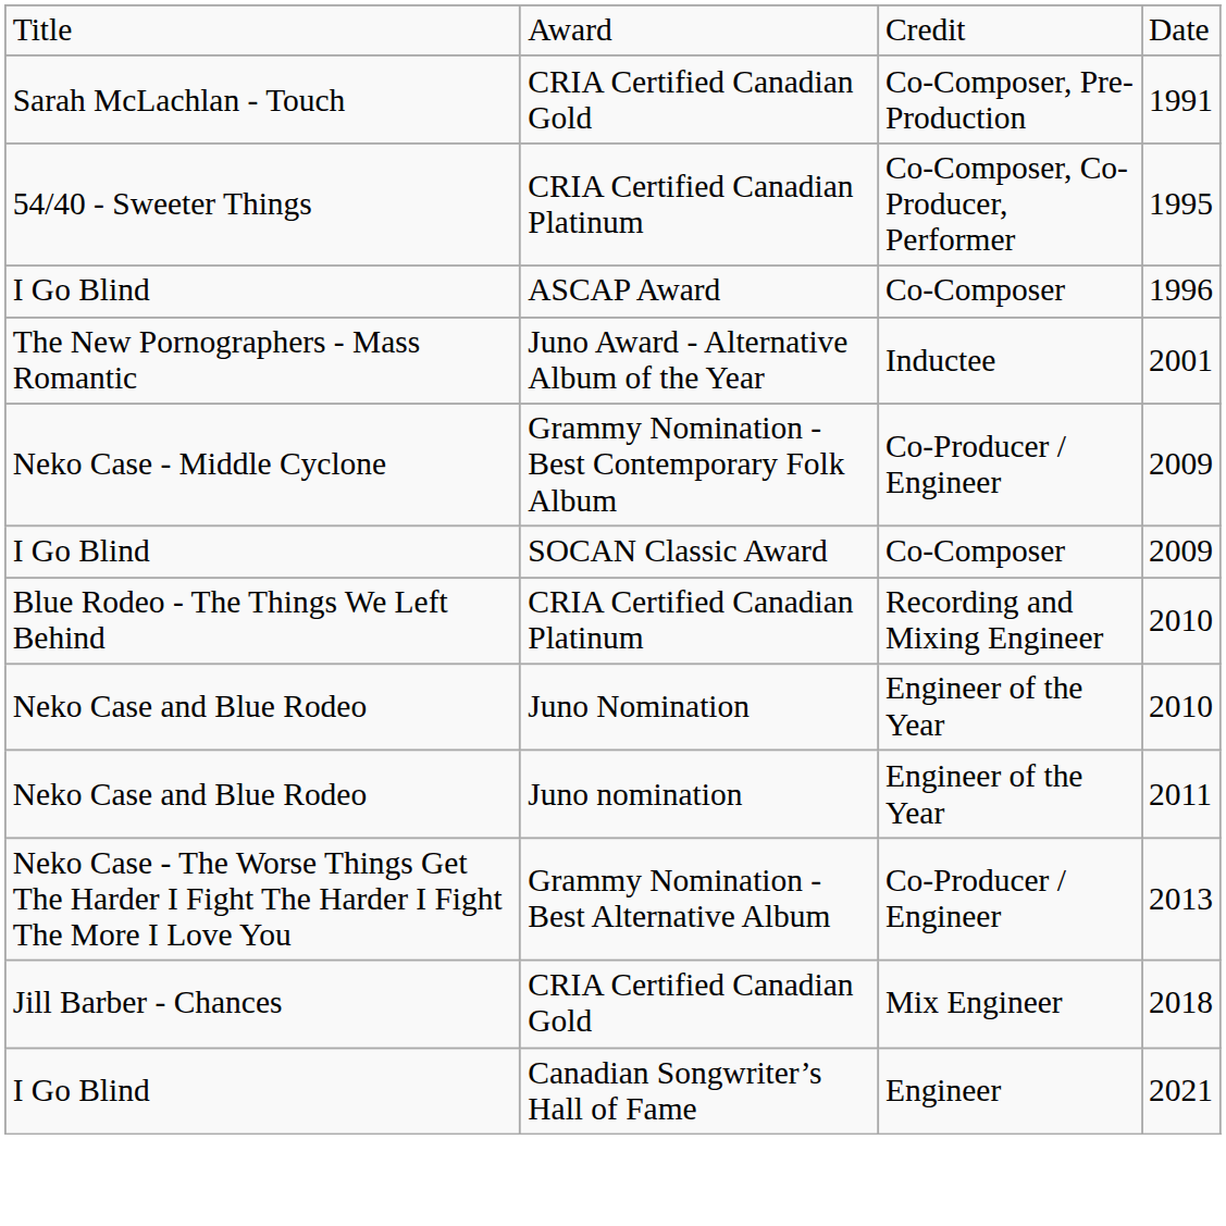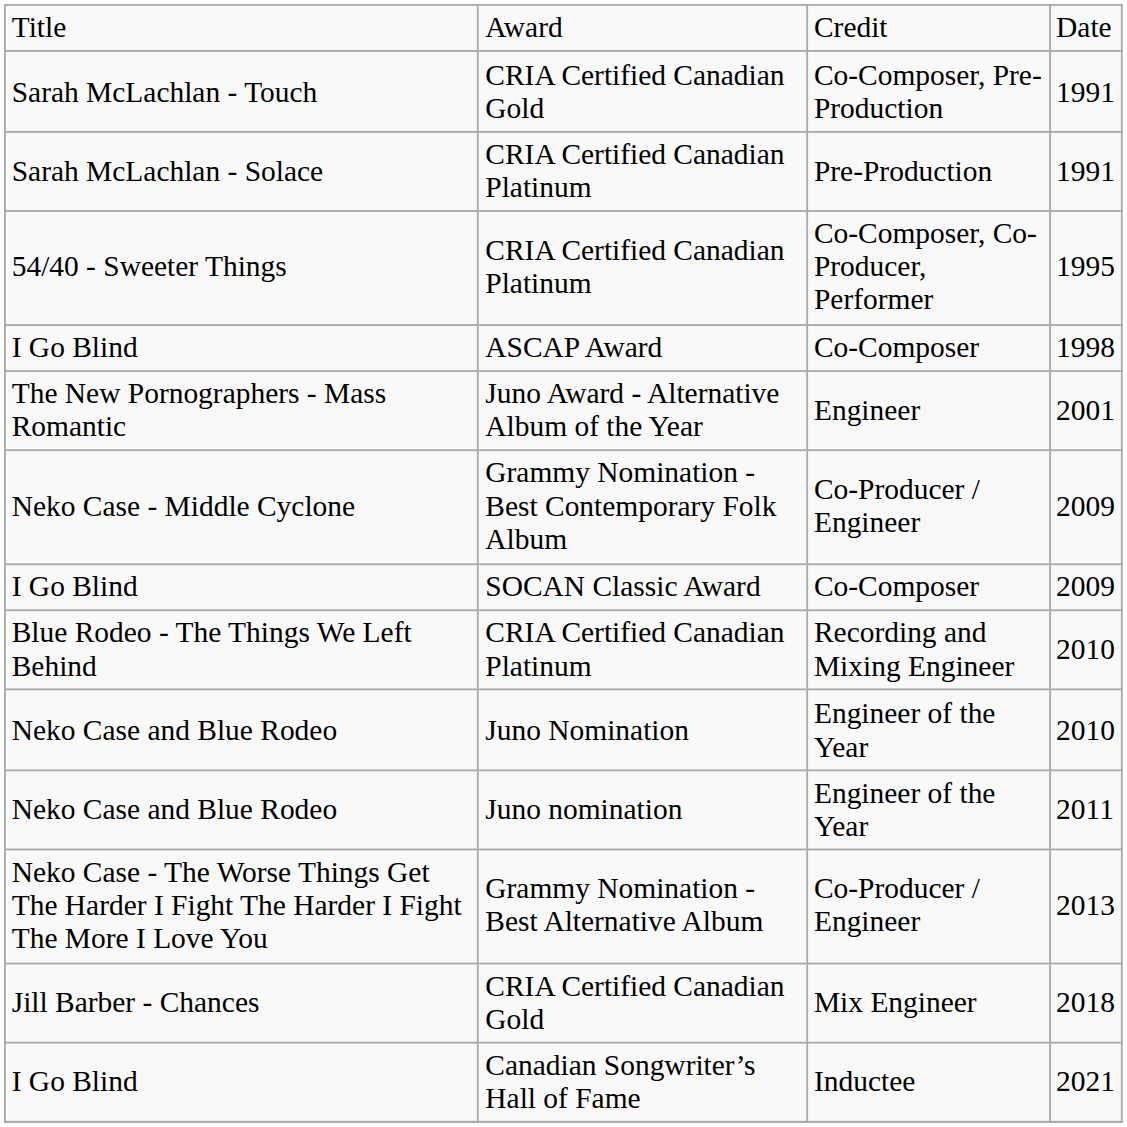+ row: Sarah McLachlan - Solace | CRIA Certified Canadian Platinum | Pre-Production | 1991
I Go Blind / ASCAP Award | column 4: 1996 -> 1998
The New Pornographers - Mass Romantic | column 3: Inductee -> Engineer
I Go Blind / Canadian Songwriter’s Hall of Fame | column 3: Engineer -> Inductee
